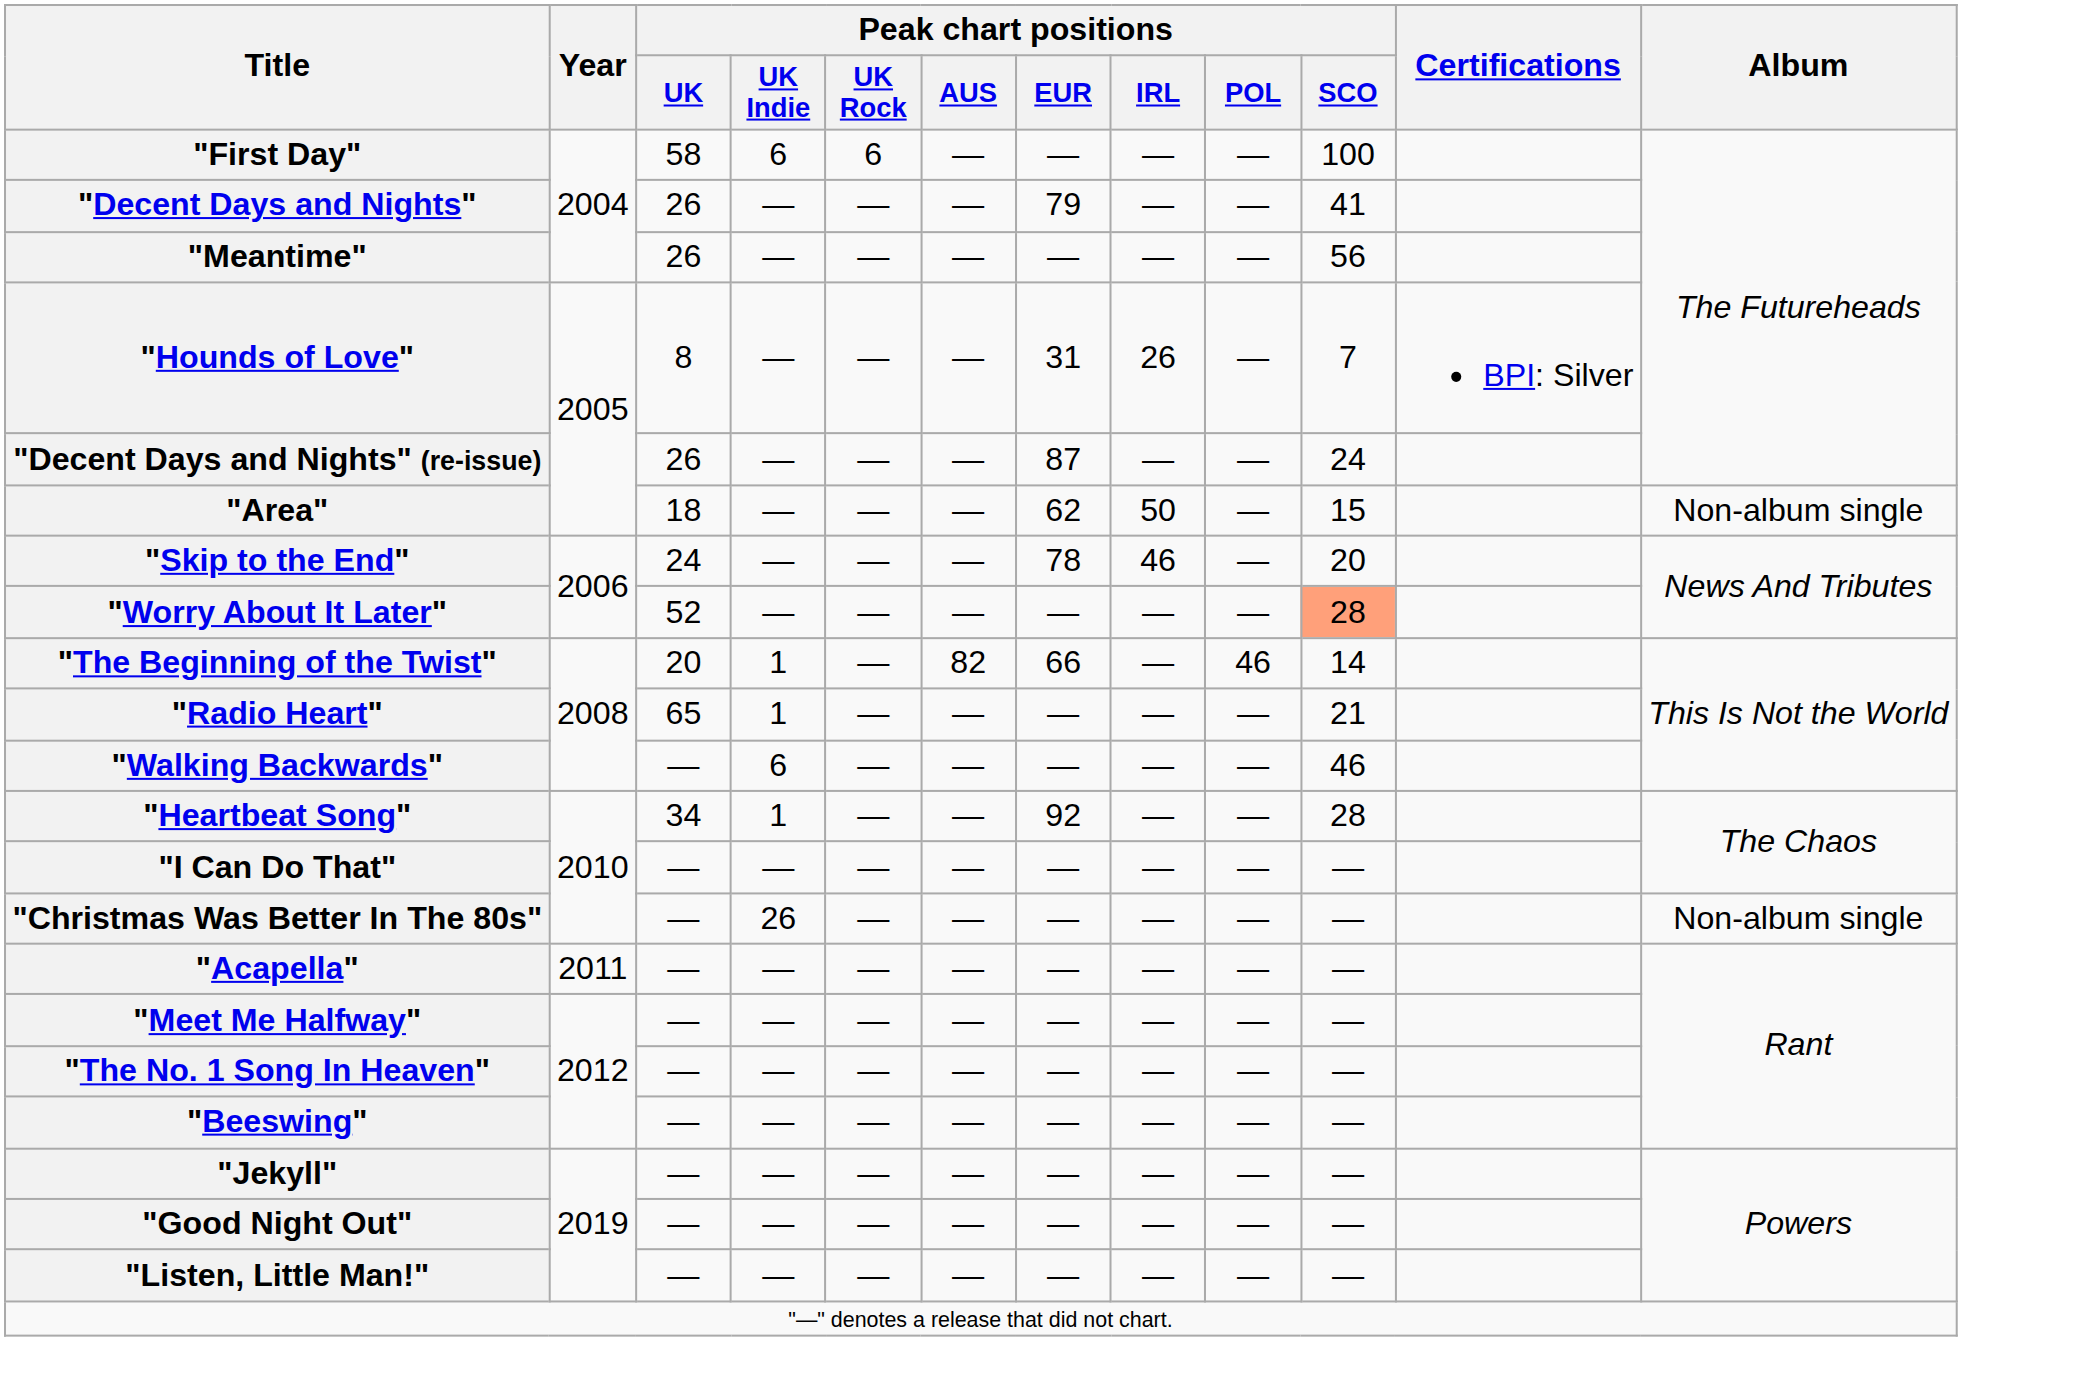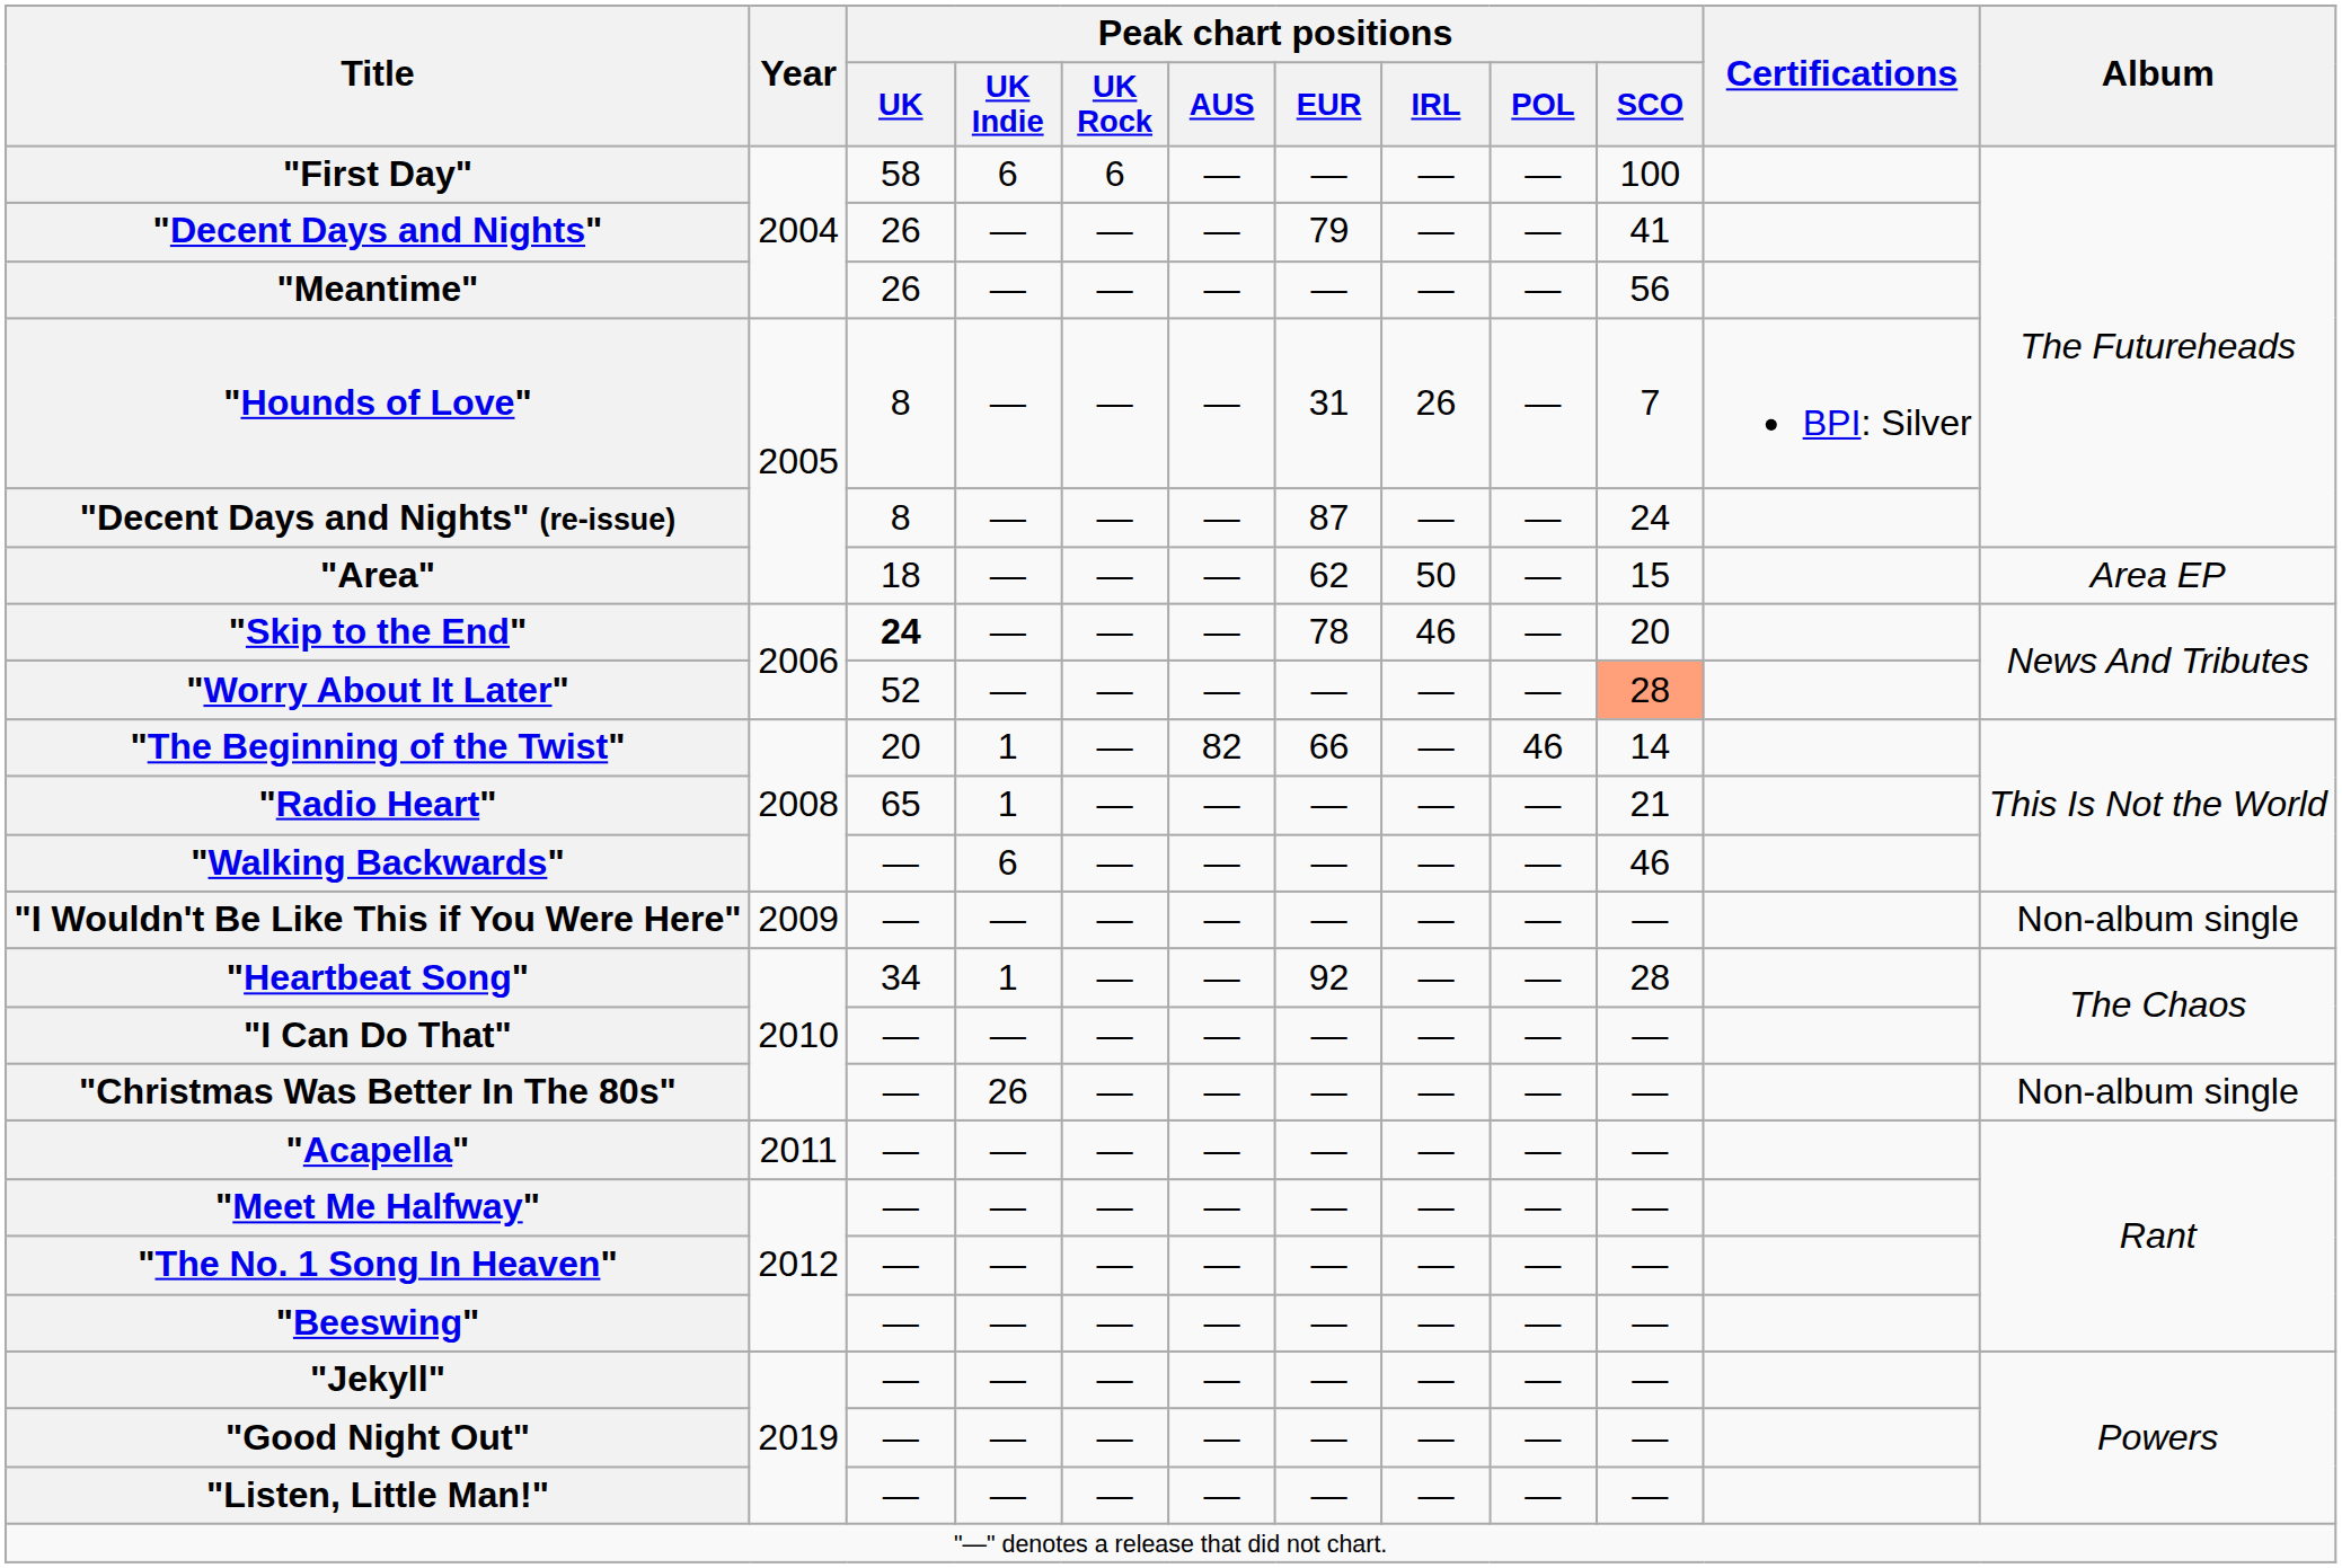"Decent Days and Nights" (re-issue) | Peak chart positions / UK: 26 -> 8
"Area" | Album: Non-album single -> Area EP
"Skip to the End" | Peak chart positions / UK: normal -> bold
+ row: "I Wouldn't Be Like This if You Were Here" | 2009 | — | — | — | — | — | — | — | — | Non-album single
